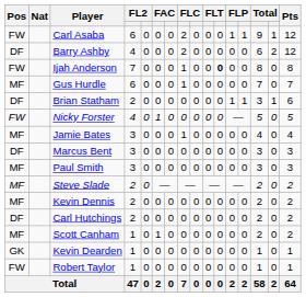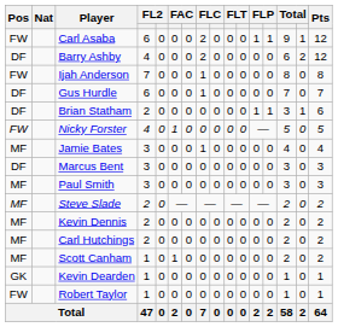Ijah Anderson | column 11: bold -> normal
Gus Hurdle | Pos: MF -> DF
Carl Hutchings | Pos: DF -> MF
